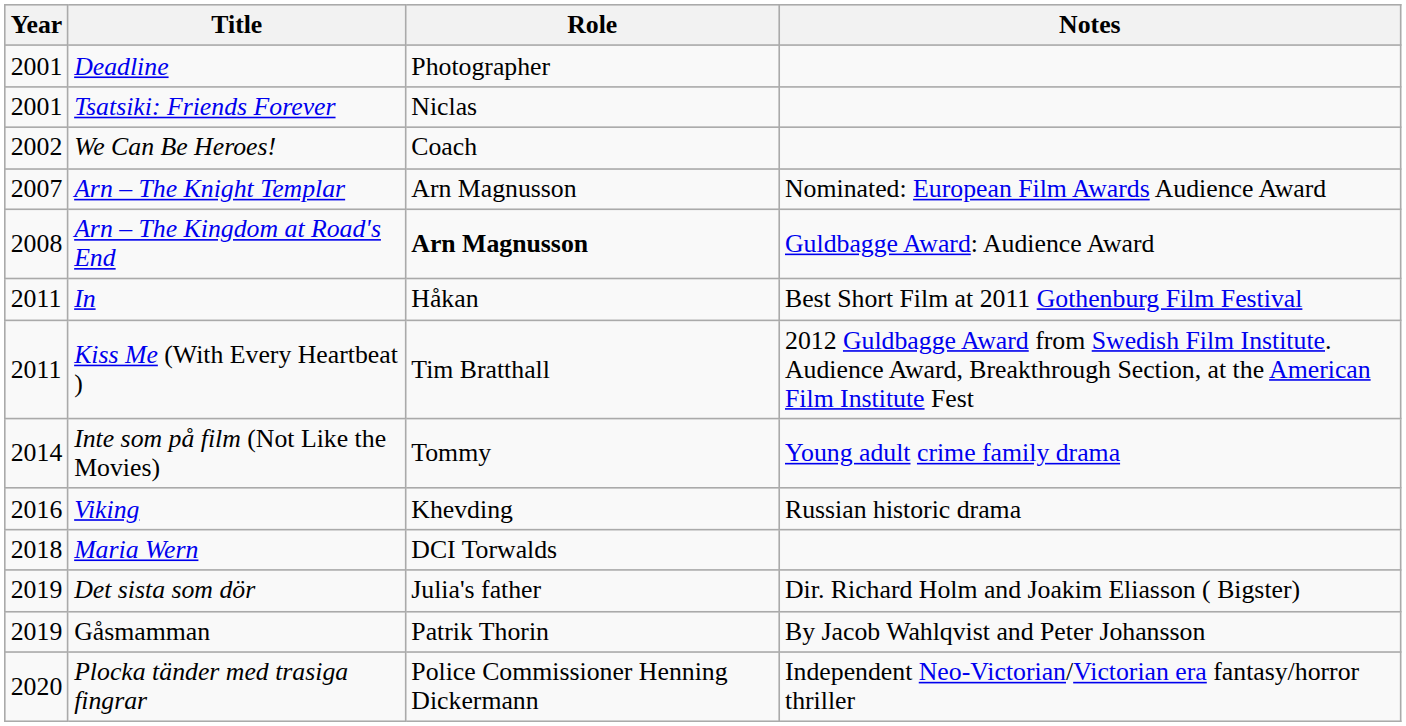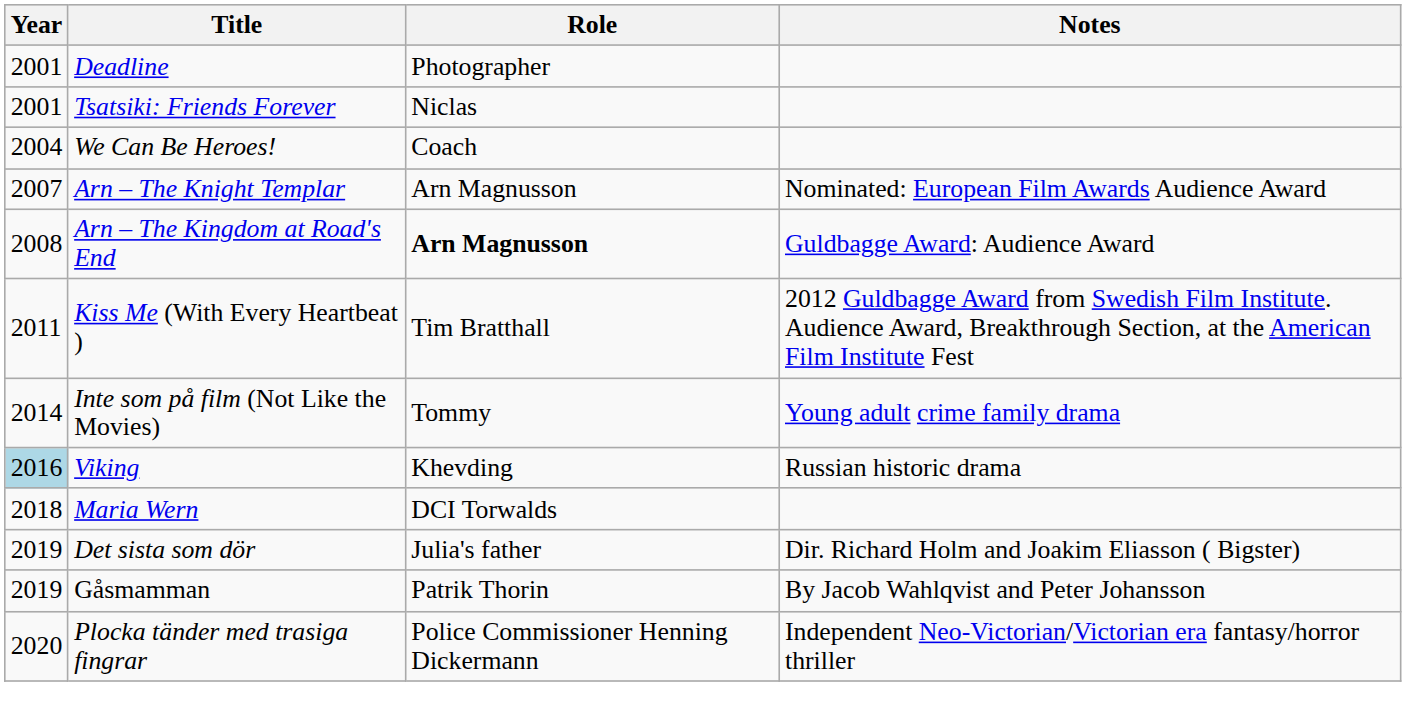We Can Be Heroes! | Year: 2002 -> 2004
- row: 2011 | In | Håkan | Best Short Film at 2011 Gothenburg Film Festival
Viking | Year: no background -> lightblue background
